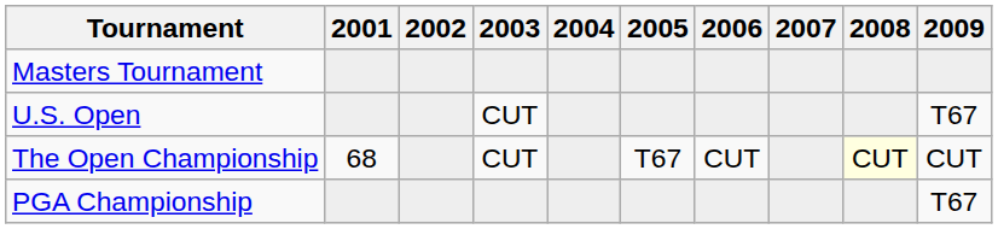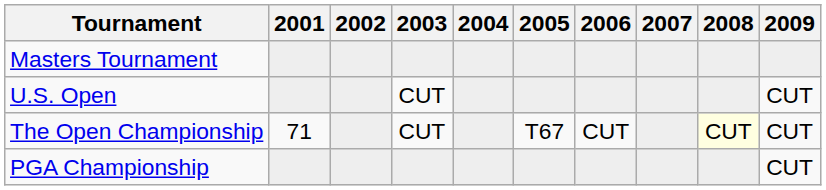U.S. Open | 2009: T67 -> CUT
The Open Championship | 2001: 68 -> 71
PGA Championship | 2009: T67 -> CUT
